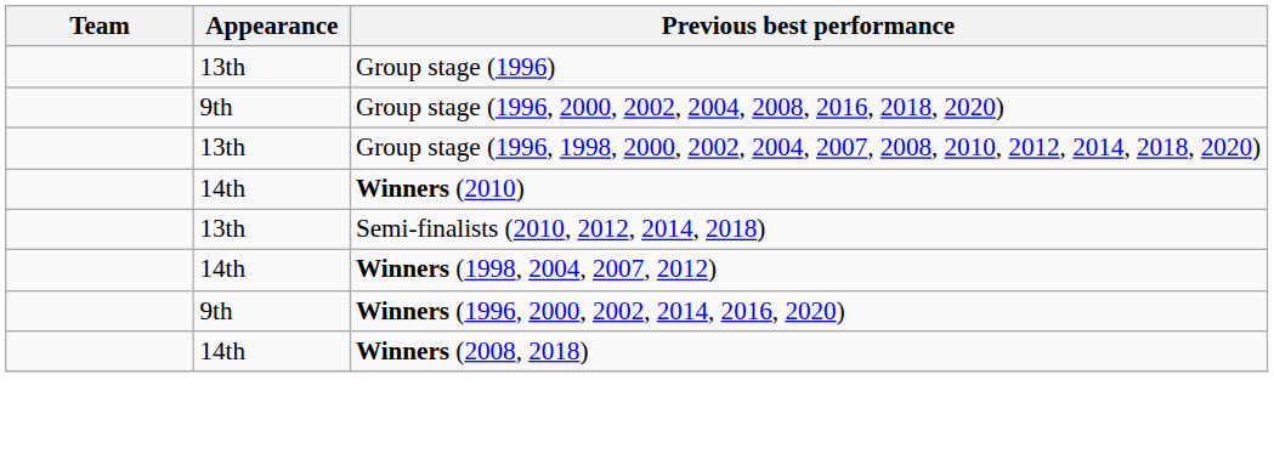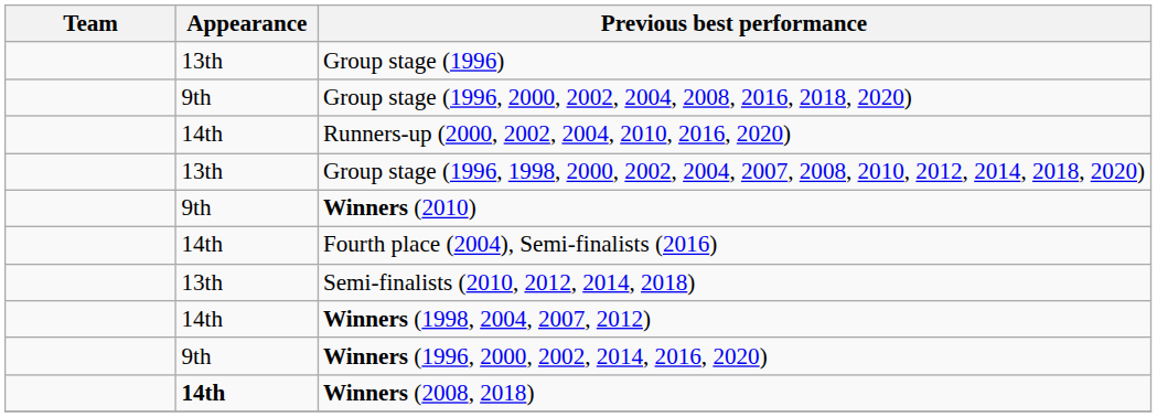+ row: 14th | Runners-up (2000, 2002, 2004, 2010, 2016, 2020)
Winners (2010) | Appearance: 14th -> 9th
+ row: 14th | Fourth place (2004), Semi-finalists (2016)
Winners (2008, 2018) | Appearance: normal -> bold
